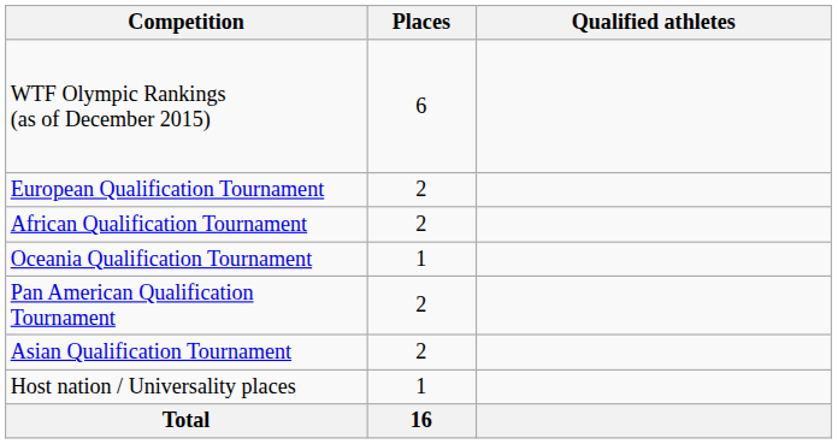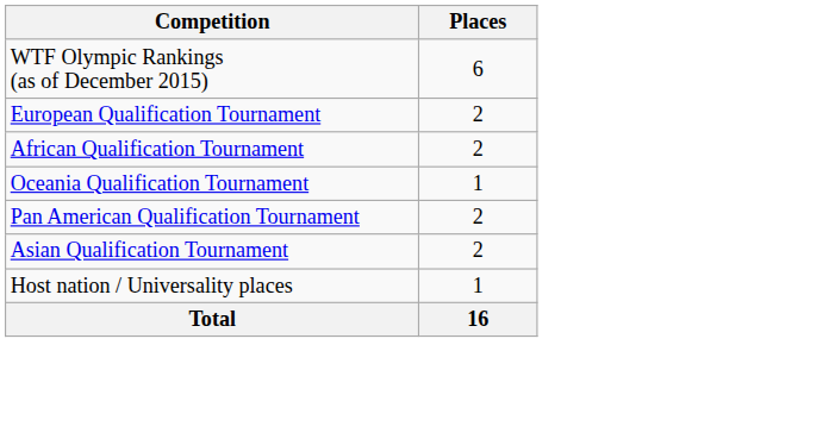- column: Qualified athletes
